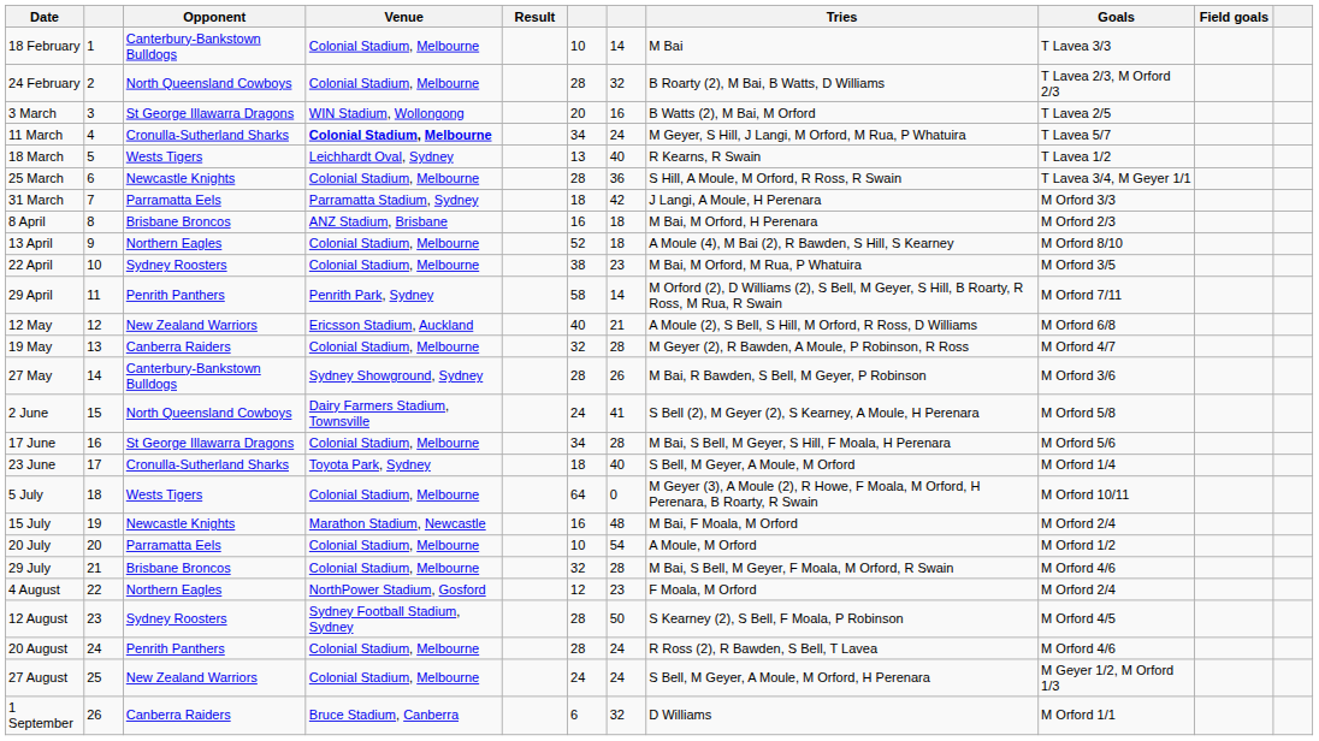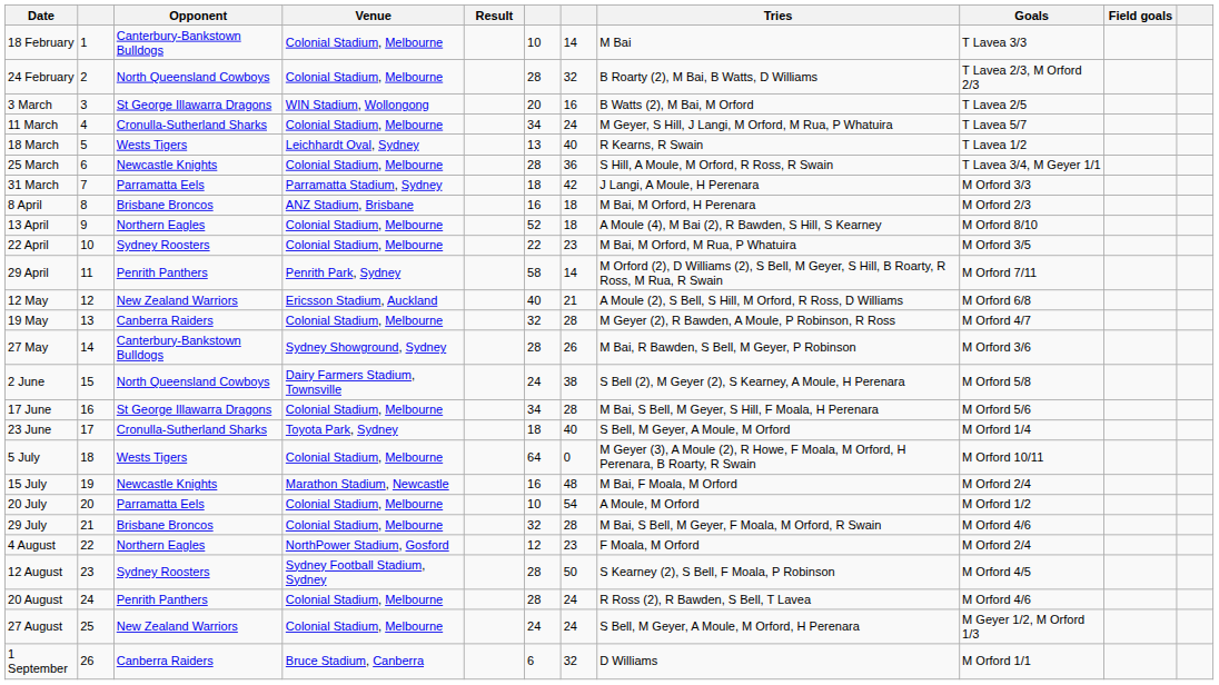11 March | Venue: bold -> normal
22 April | column 6: 38 -> 22
2 June | column 7: 41 -> 38
